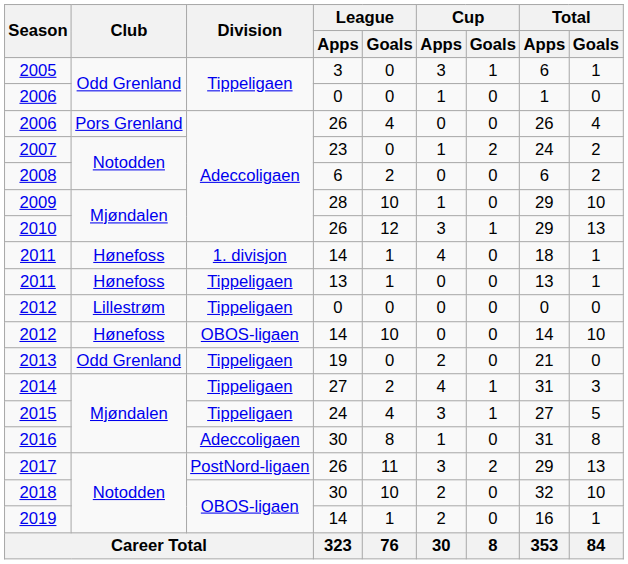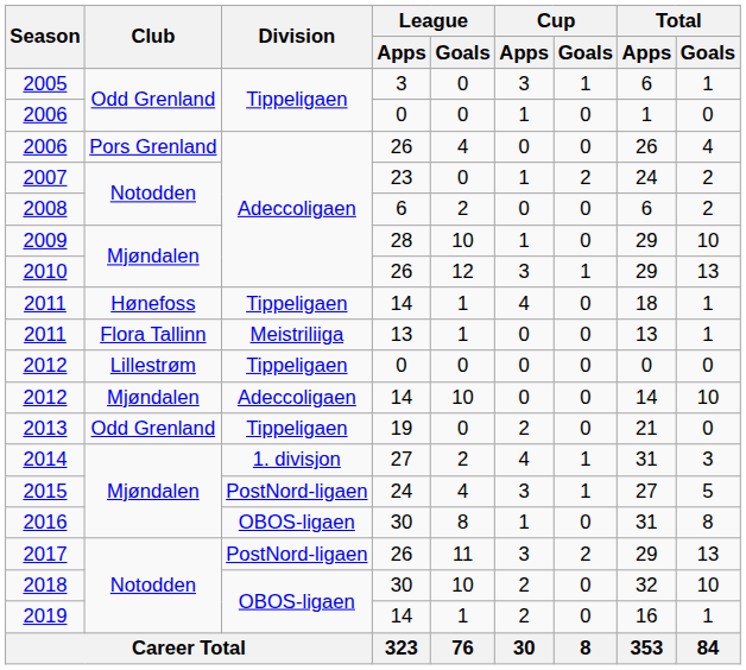2011 / 14 | Division: 1. divisjon -> Tippeligaen
2011 / 13 | Club: Hønefoss -> Flora Tallinn
2011 / 13 | Division: Tippeligaen -> Meistriliiga
2012 / 14 | Club: Hønefoss -> Mjøndalen
2012 / 14 | Division: OBOS-ligaen -> Adeccoligaen
2014 | Division: Tippeligaen -> 1. divisjon
2015 | Division: Tippeligaen -> PostNord-ligaen
2016 | Division: Adeccoligaen -> OBOS-ligaen
